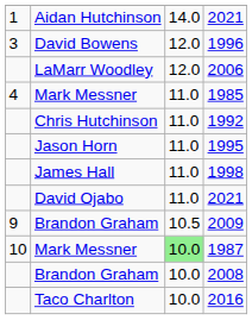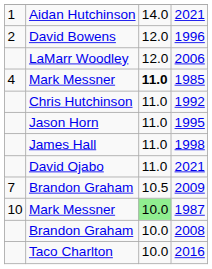1996 | column 1: 3 -> 2
1985 | column 3: normal -> bold
2009 | column 1: 9 -> 7
